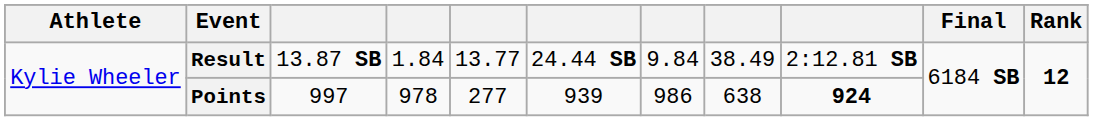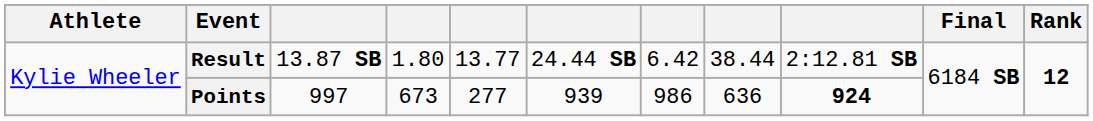Result | column 4: 1.84 -> 1.80
Result | column 7: 9.84 -> 6.42
Result | column 8: 38.49 -> 38.44
Points | column 4: 978 -> 673
Points | column 8: 638 -> 636
